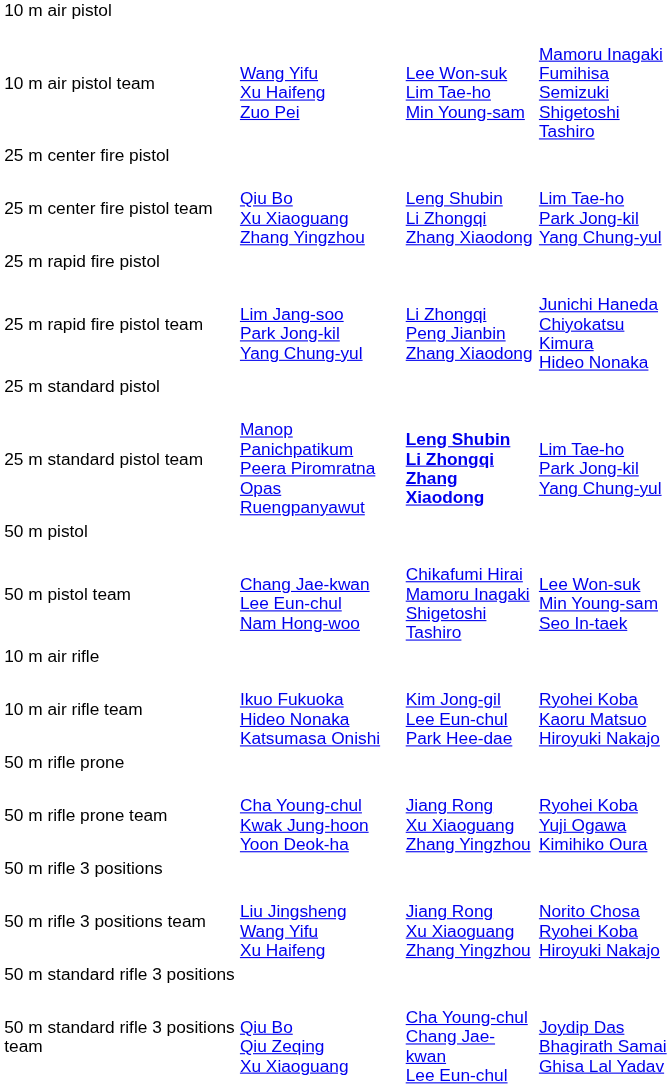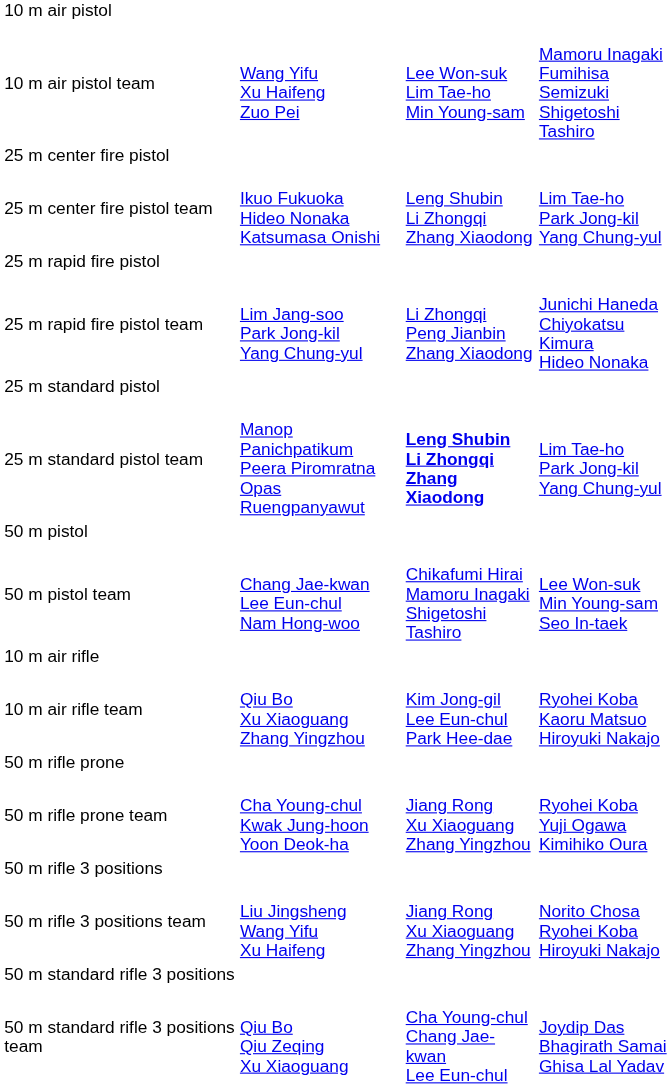25 m center fire pistol team | column 2: Qiu Bo Xu Xiaoguang Zhang Yingzhou -> Ikuo Fukuoka Hideo Nonaka Katsumasa Onishi
10 m air rifle team | column 2: Ikuo Fukuoka Hideo Nonaka Katsumasa Onishi -> Qiu Bo Xu Xiaoguang Zhang Yingzhou
